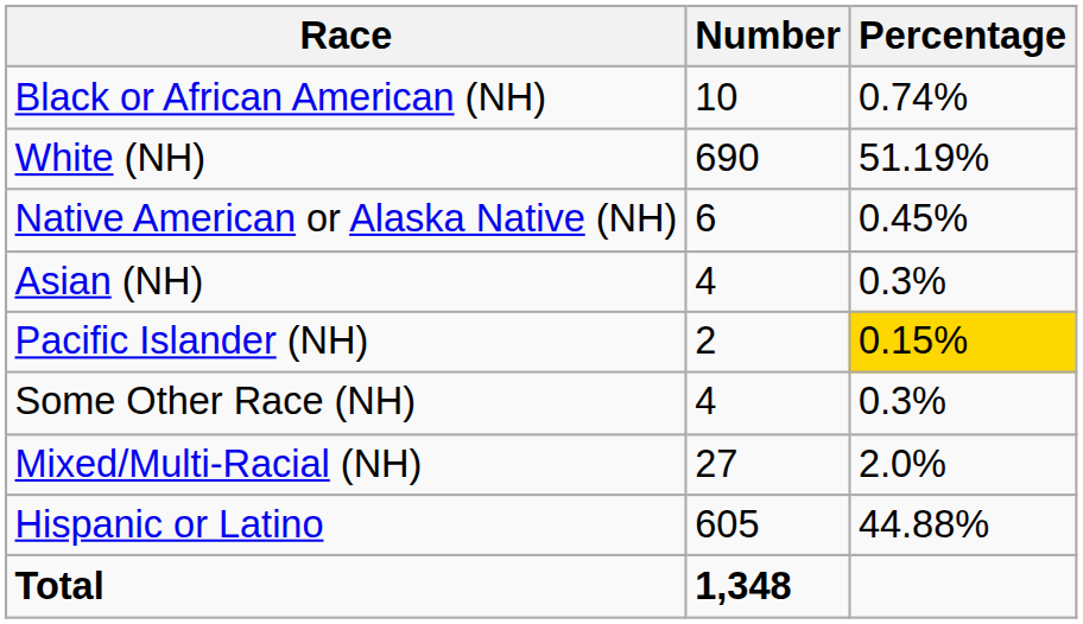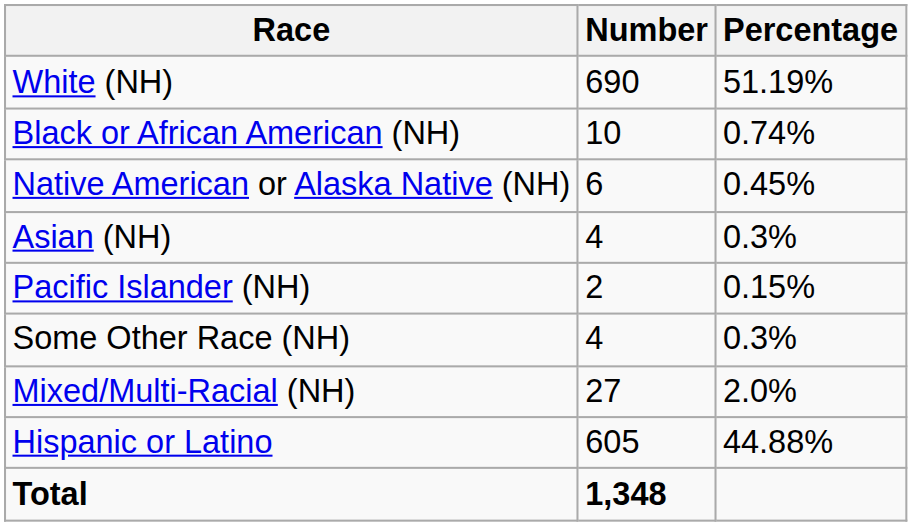rows swapped: White (NH) <-> Black or African American (NH)
Pacific Islander (NH) | Percentage: gold background -> no background
